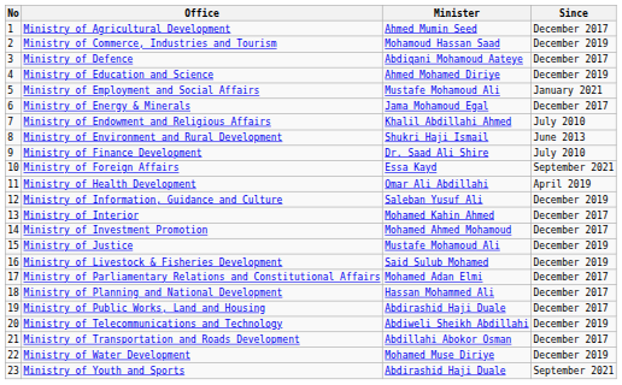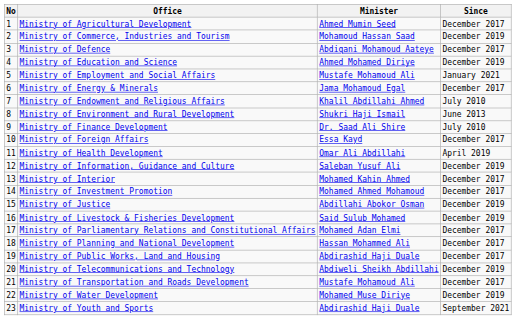Ministry of Foreign Affairs | Since: September 2021 -> December 2017
Ministry of Justice | Minister: Mustafe Mohamoud Ali -> Abdillahi Abokor Osman
Ministry of Transportation and Roads Development | Minister: Abdillahi Abokor Osman -> Mustafe Mohamoud Ali
